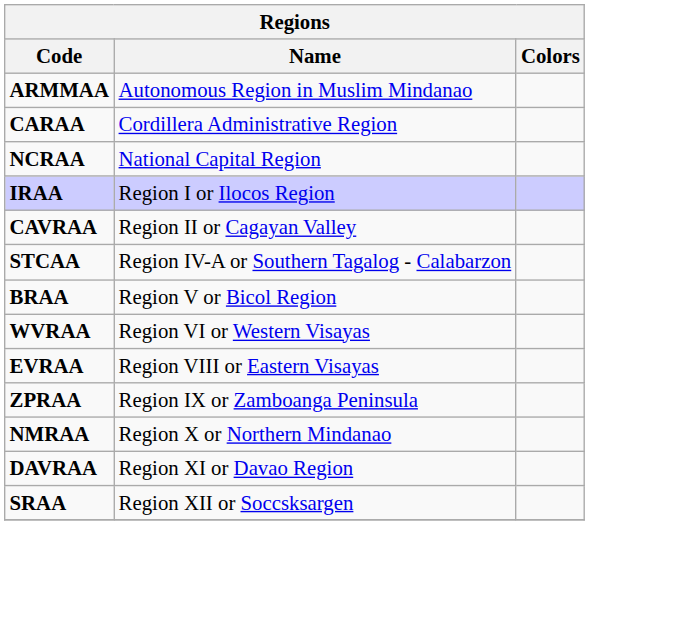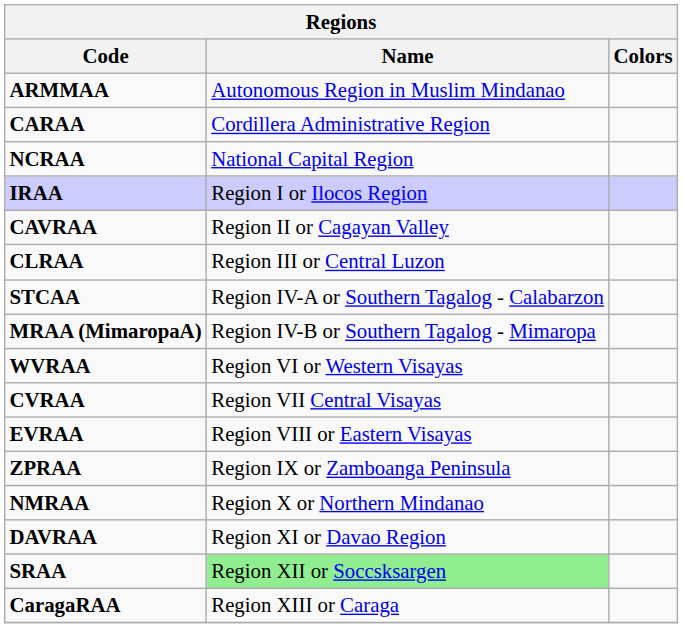+ row: CLRAA | Region III or Central Luzon
+ row: MRAA (MimaropaA) | Region IV-B or Southern Tagalog - Mimaropa
- row: BRAA | Region V or Bicol Region
+ row: CVRAA | Region VII Central Visayas
SRAA | Name: no background -> lightgreen background
+ row: CaragaRAA | Region XIII or Caraga
